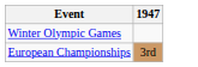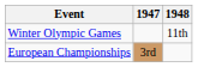+ column: 1948 | 11th
